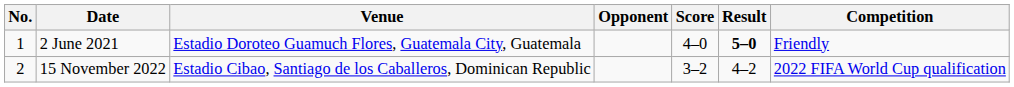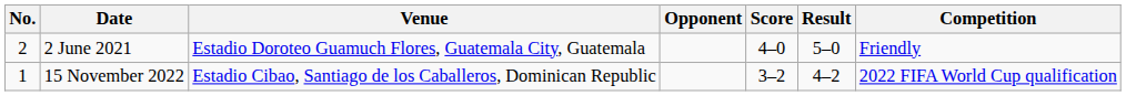2 June 2021 | No.: 1 -> 2
2 June 2021 | Result: bold -> normal
15 November 2022 | No.: 2 -> 1
